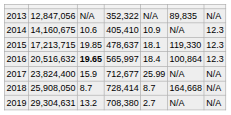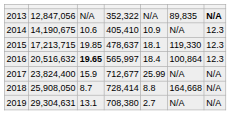2013 | column 7: normal -> bold
2014 | column 2: 14,160,675 -> 14,190,675
2018 | column 5: 8.7 -> 8.8
2019 | column 3: 13.2 -> 13.1
